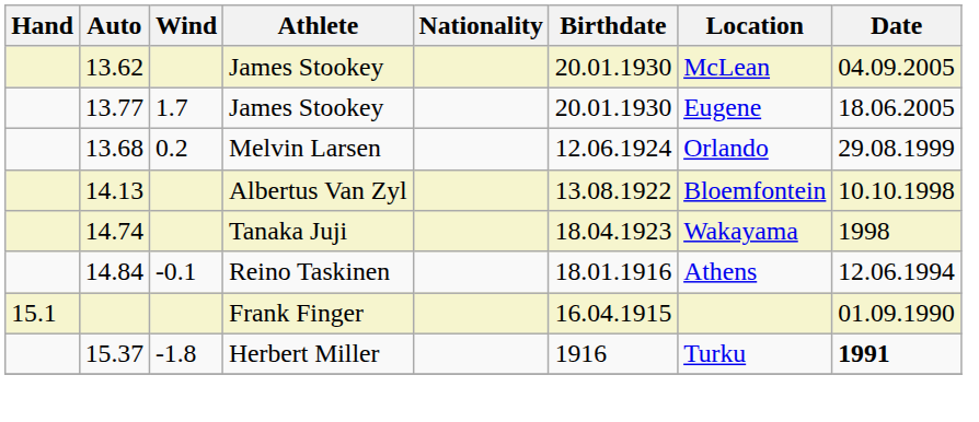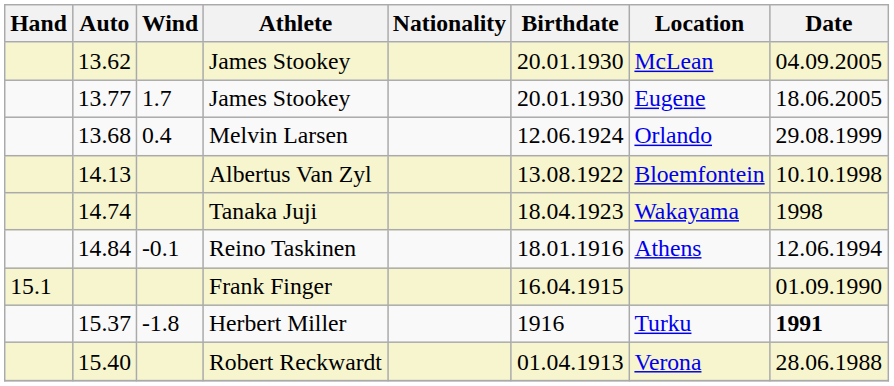13.68 | Wind: 0.2 -> 0.4
+ row: 15.40 | Robert Reckwardt | 01.04.1913 | Verona | 28.06.1988
